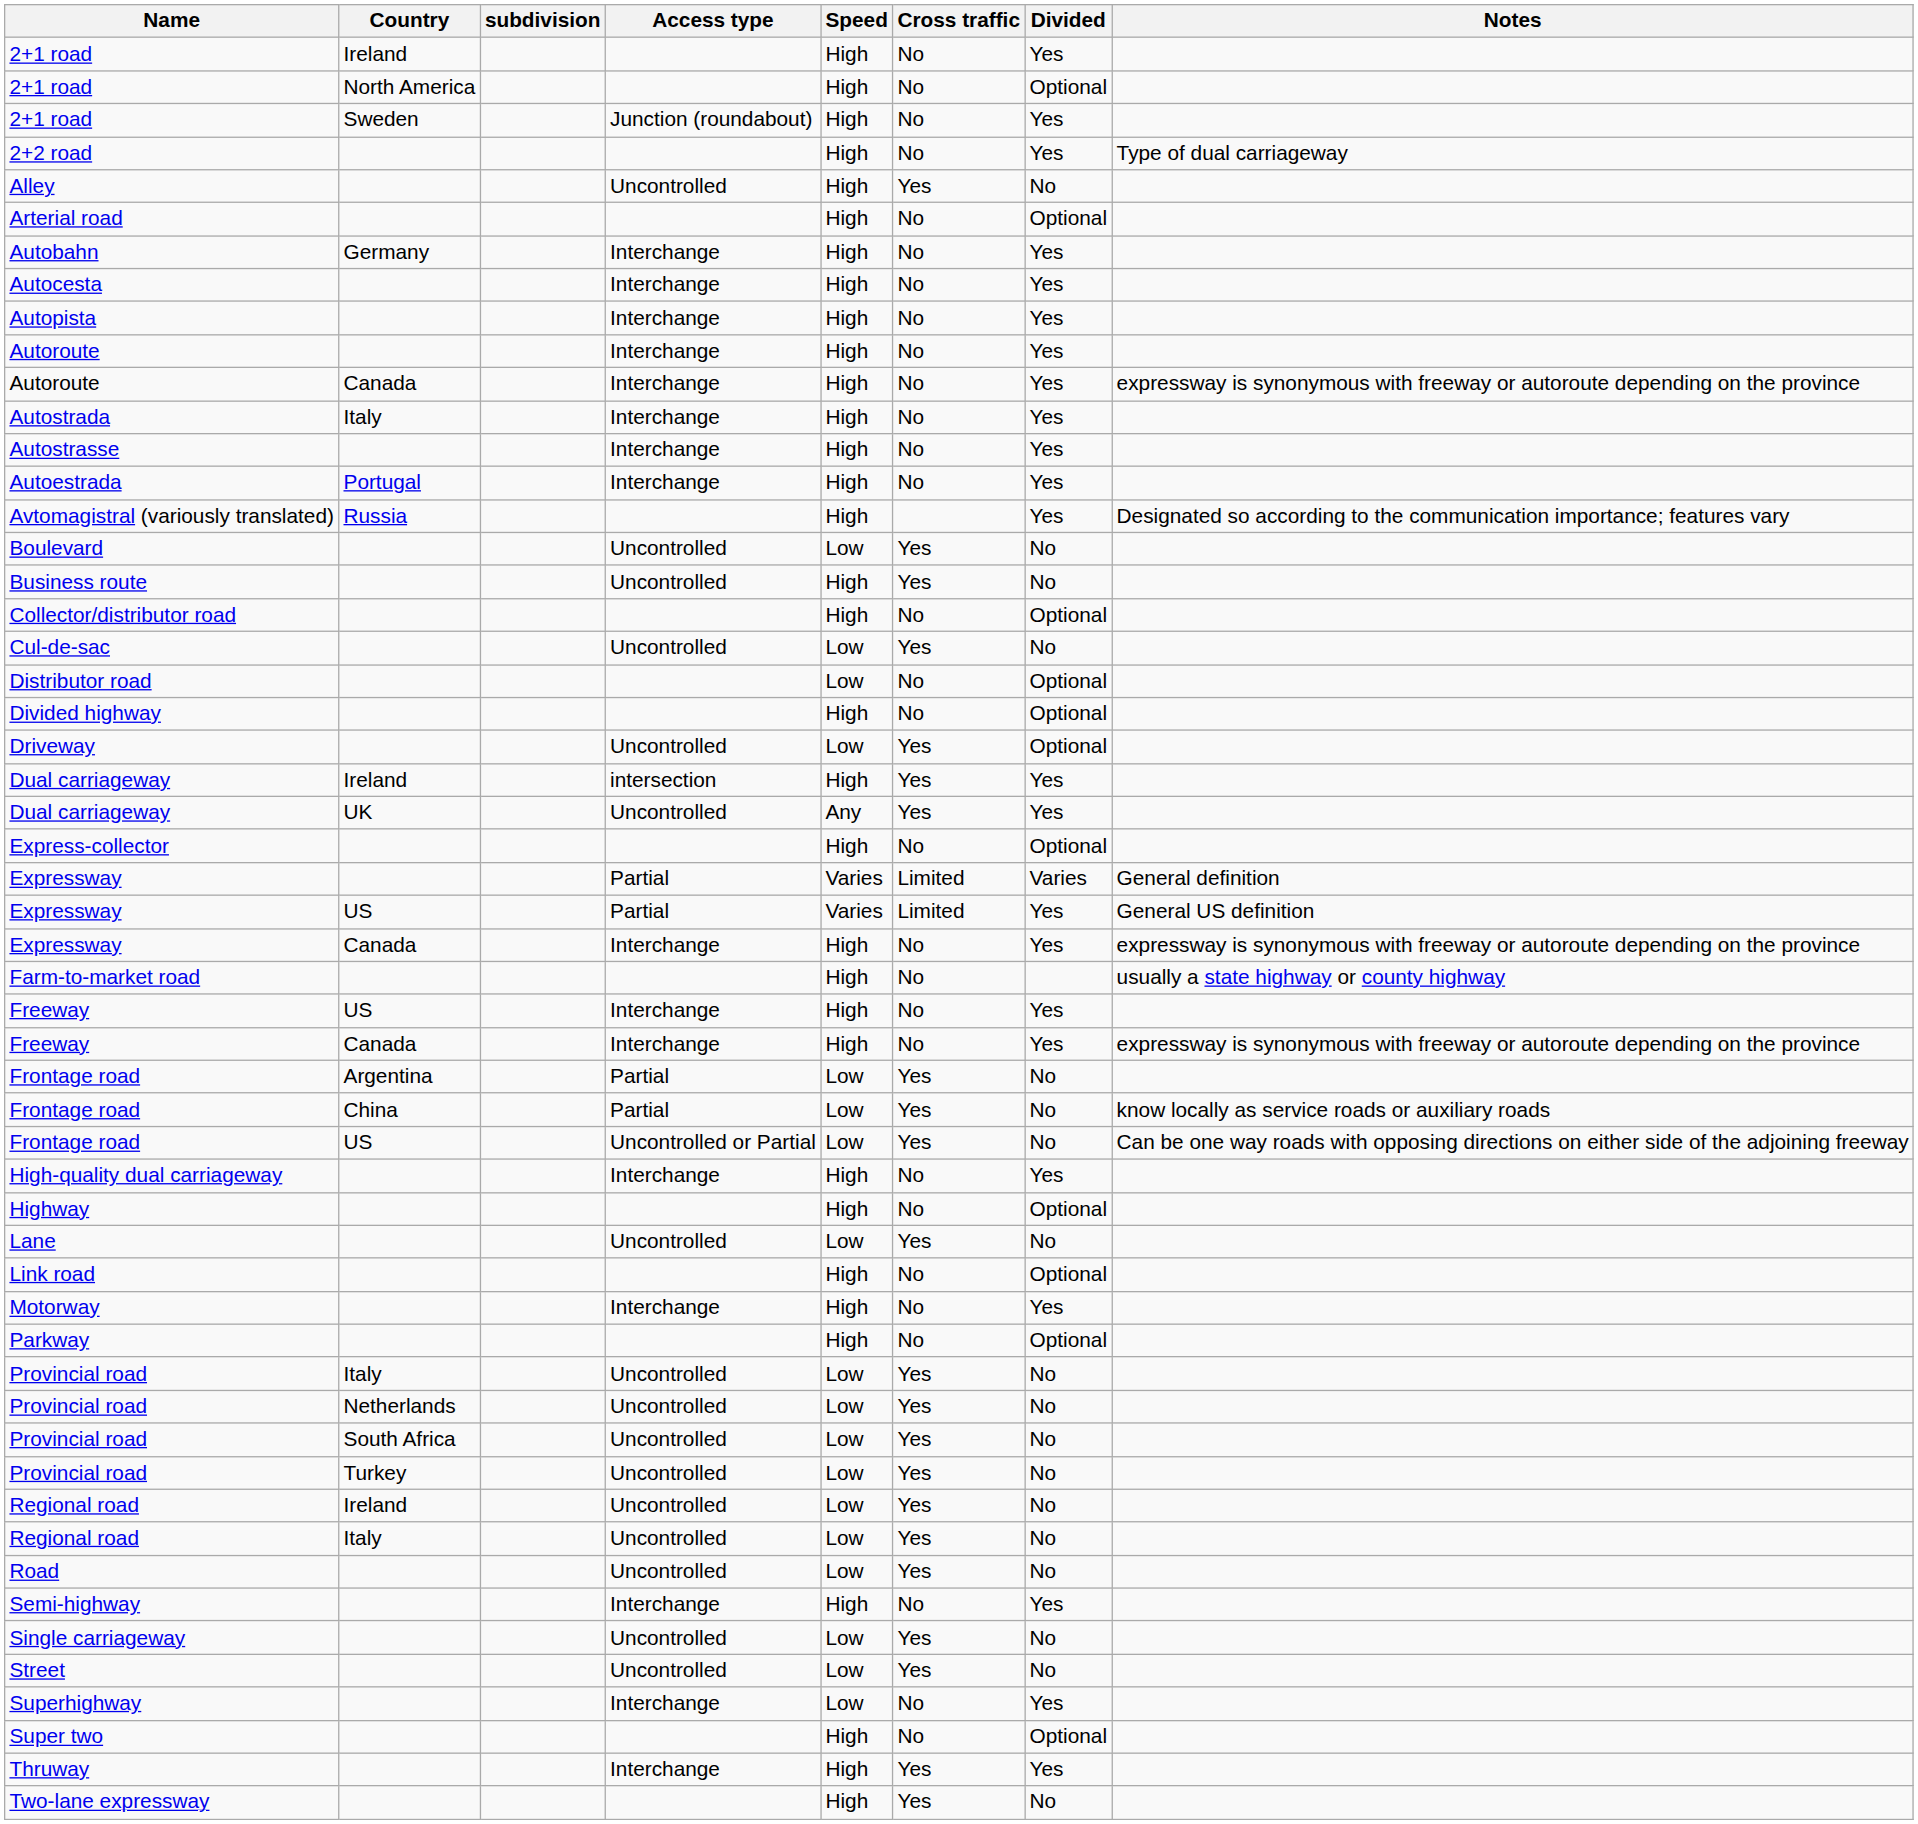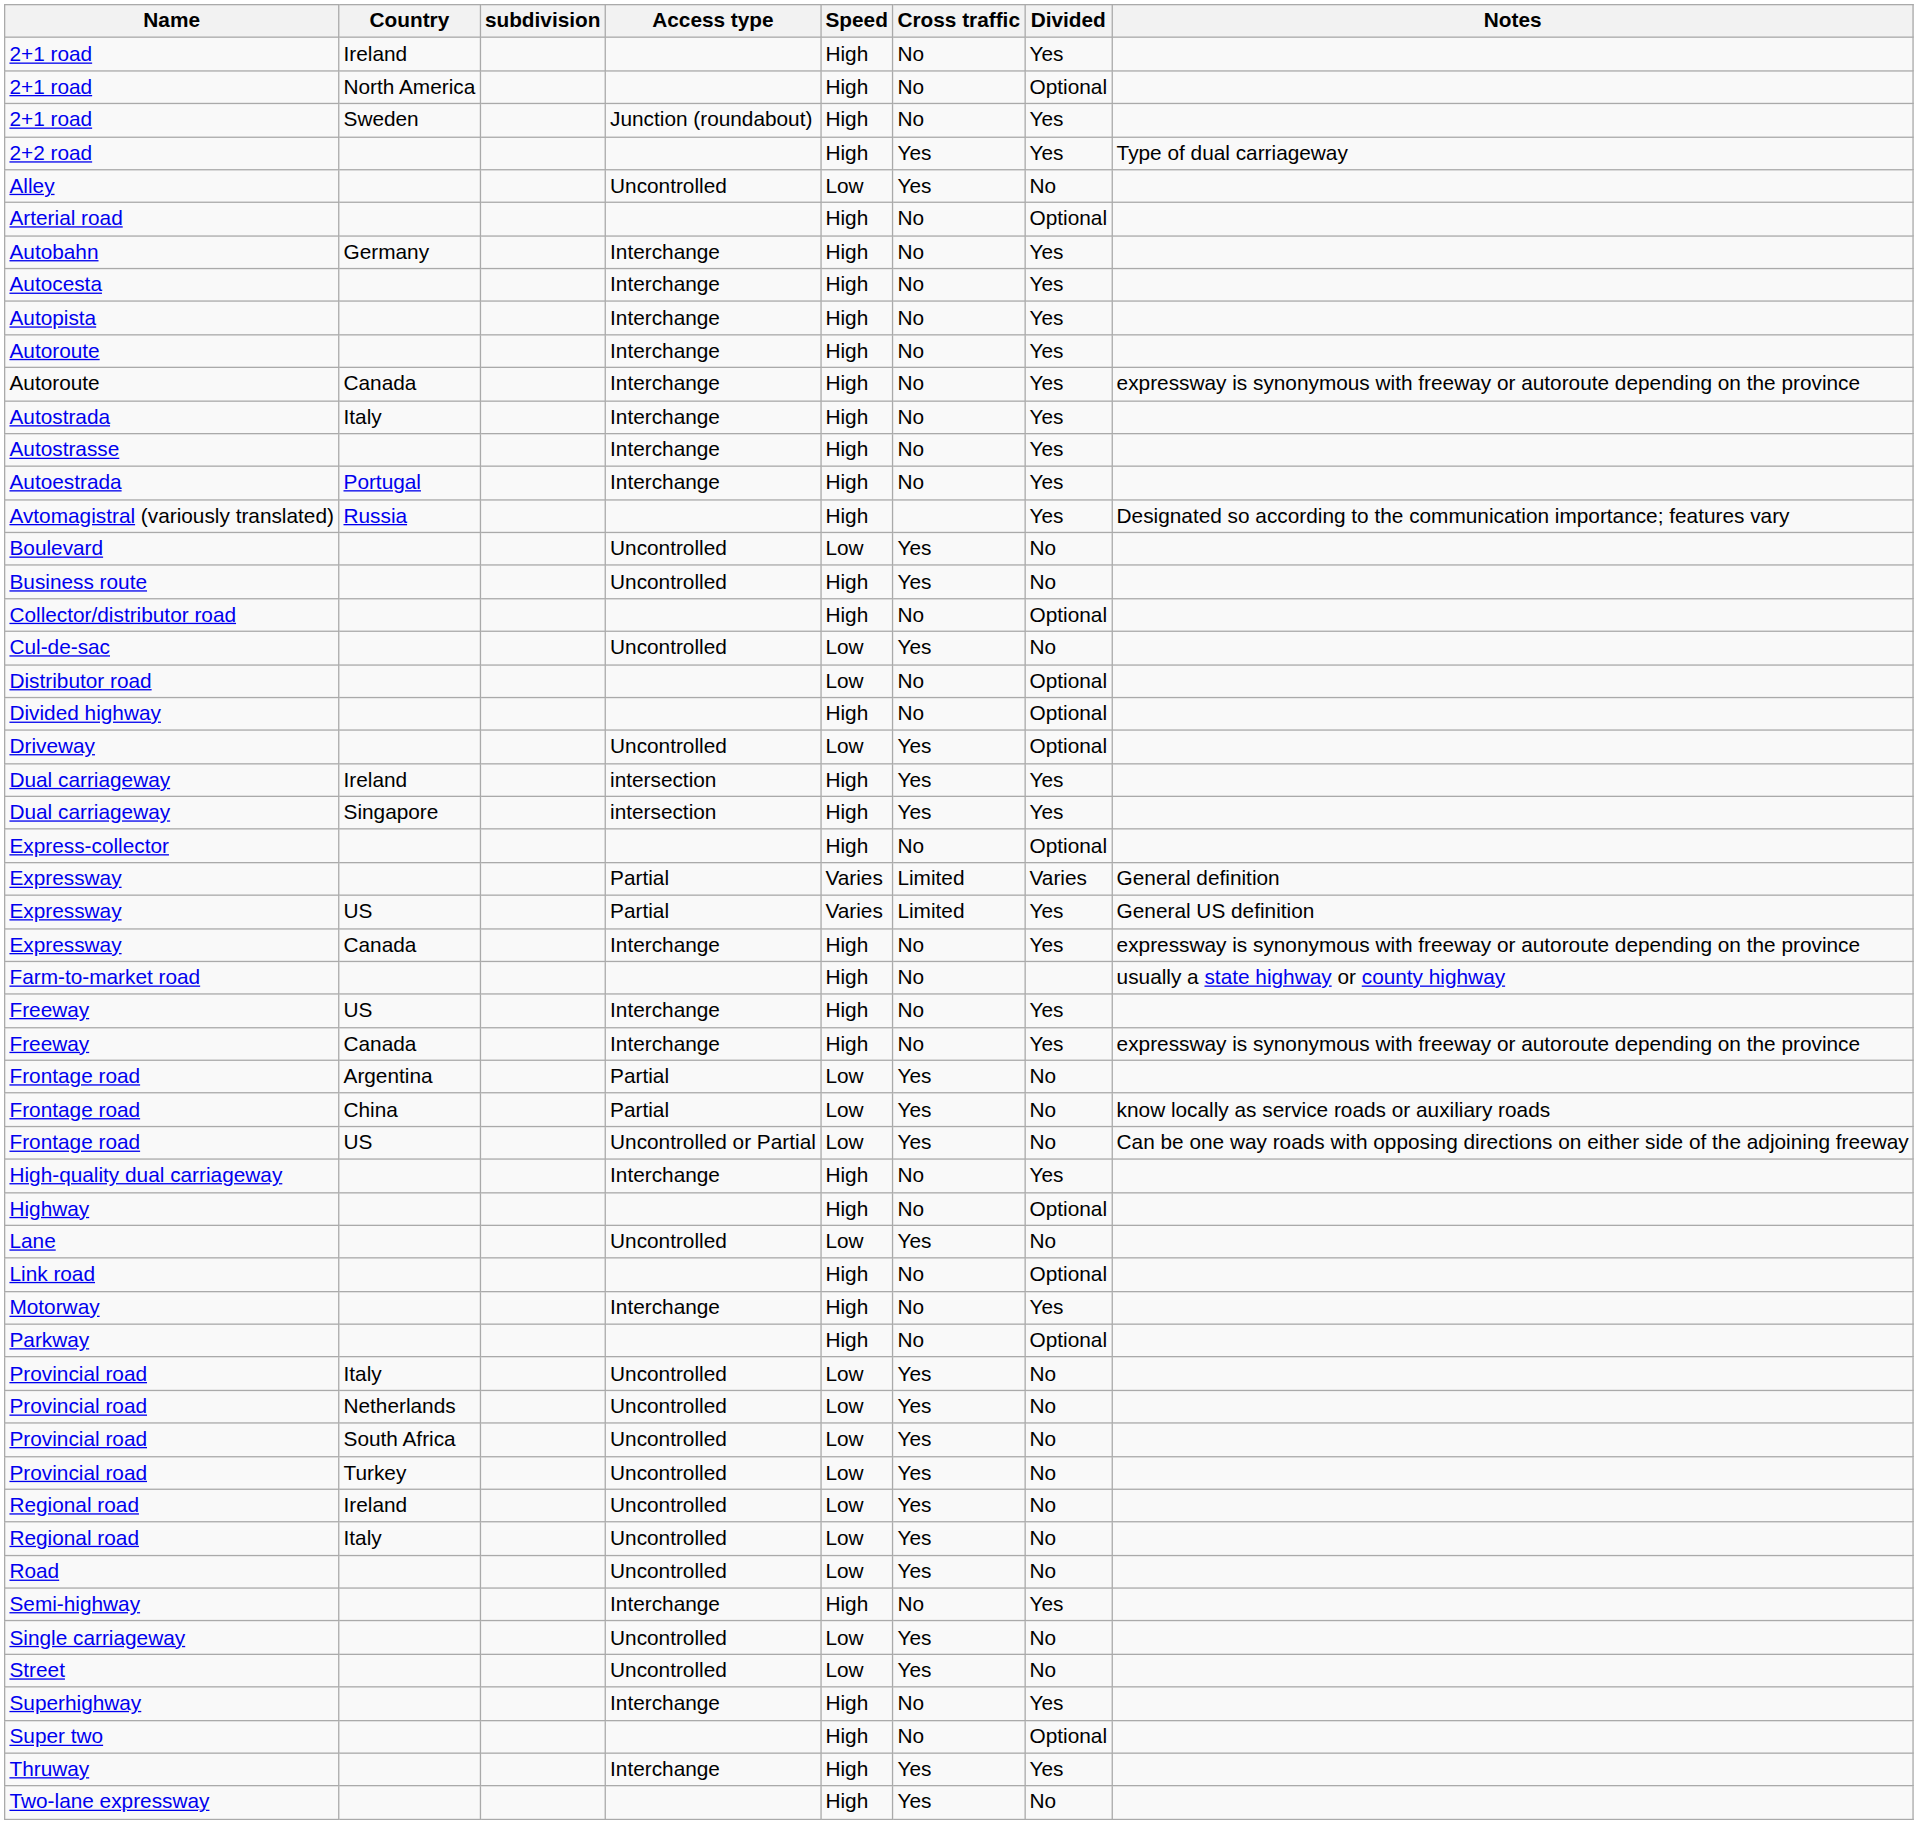2+2 road | Cross traffic: No -> Yes
Alley | Speed: High -> Low
+ row: Dual carriageway | Singapore | intersection | High | Yes | Yes
- row: Dual carriageway | UK | Uncontrolled | Any | Yes | Yes
Superhighway | Speed: Low -> High
